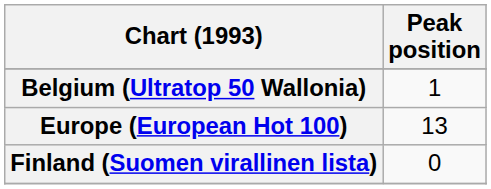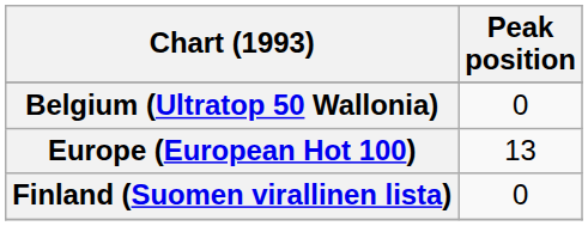Belgium (Ultratop 50 Wallonia) | Peak position: 1 -> 0
